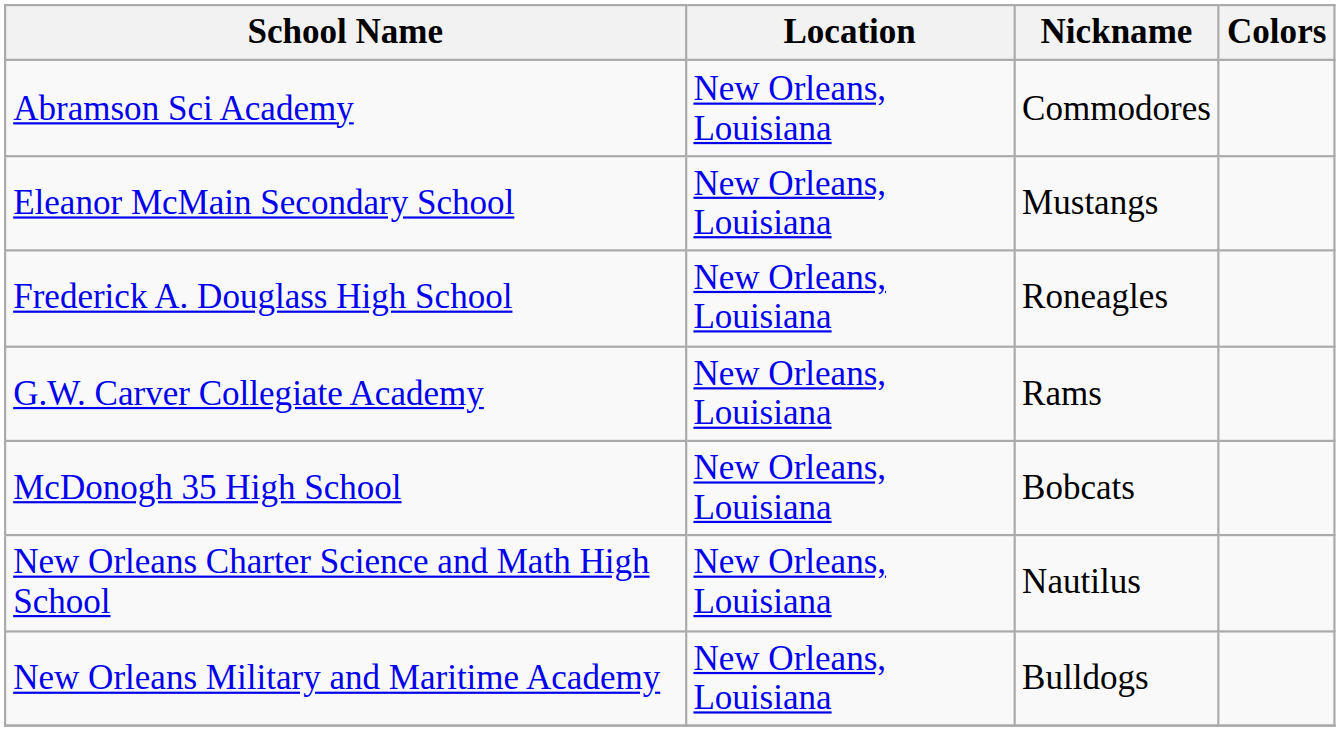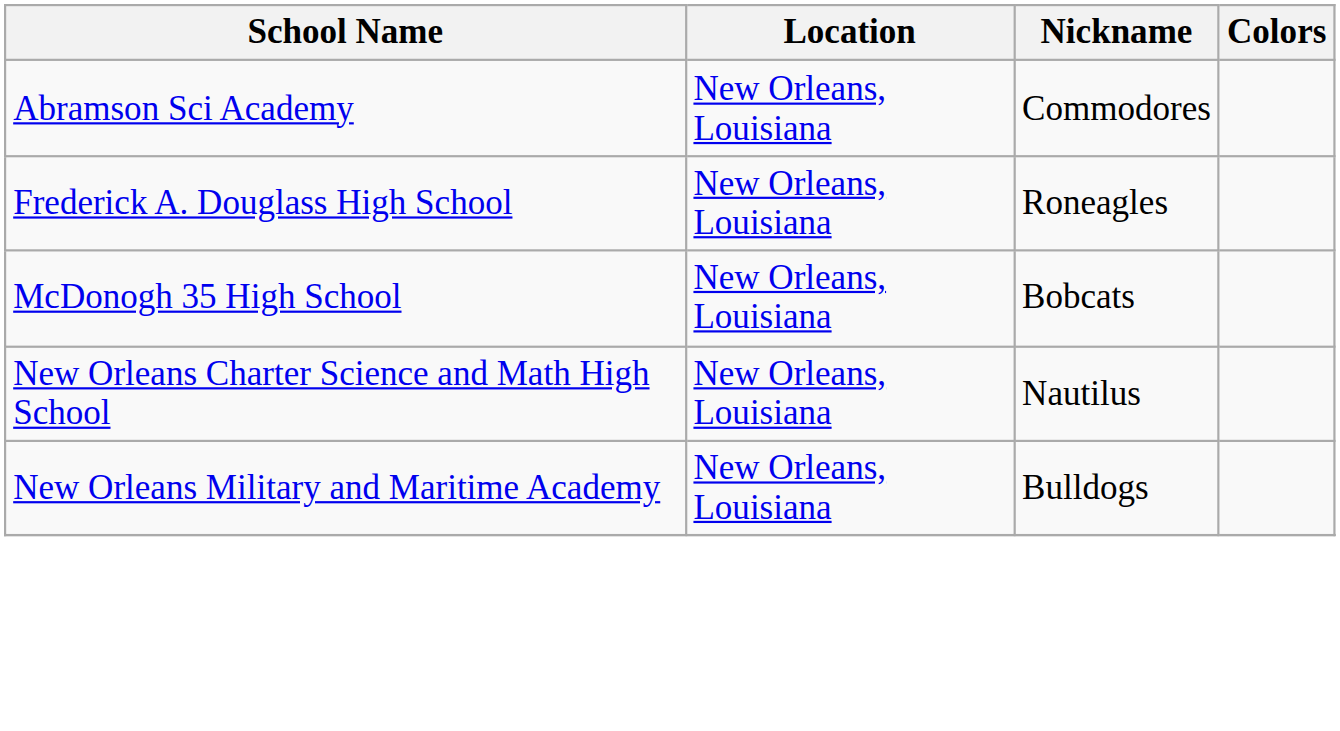- row: Eleanor McMain Secondary School | New Orleans, Louisiana | Mustangs
- row: G.W. Carver Collegiate Academy | New Orleans, Louisiana | Rams
